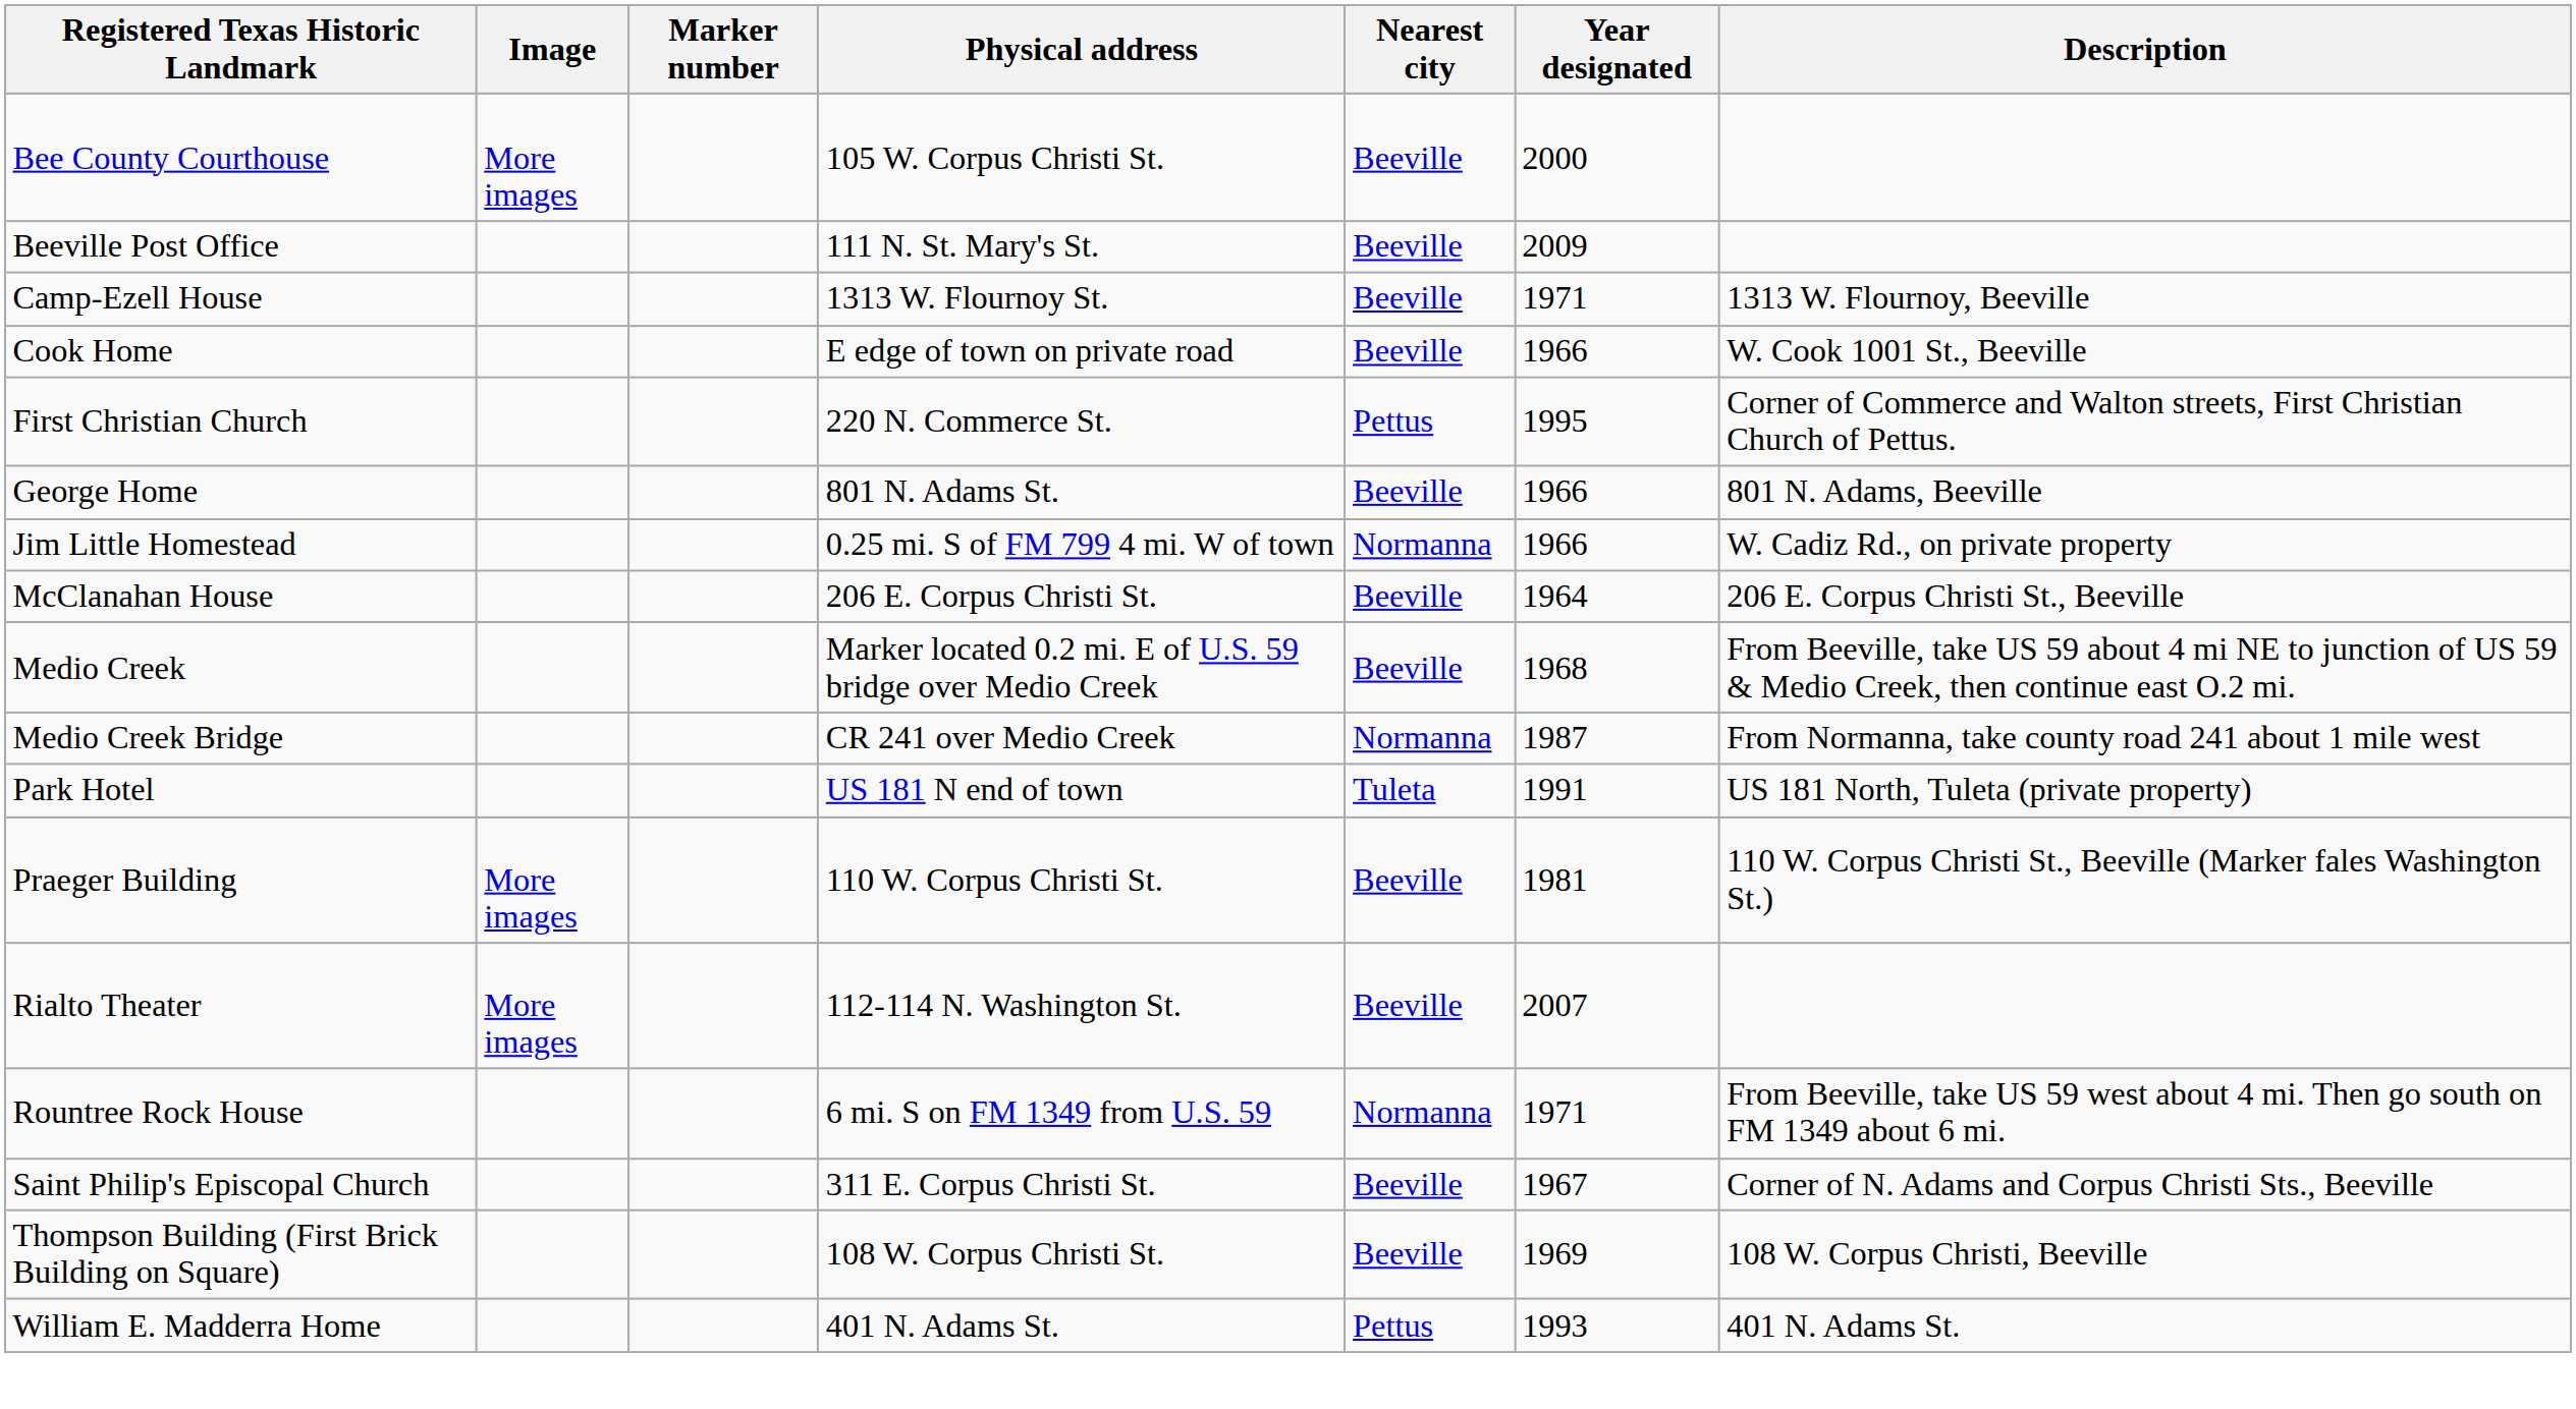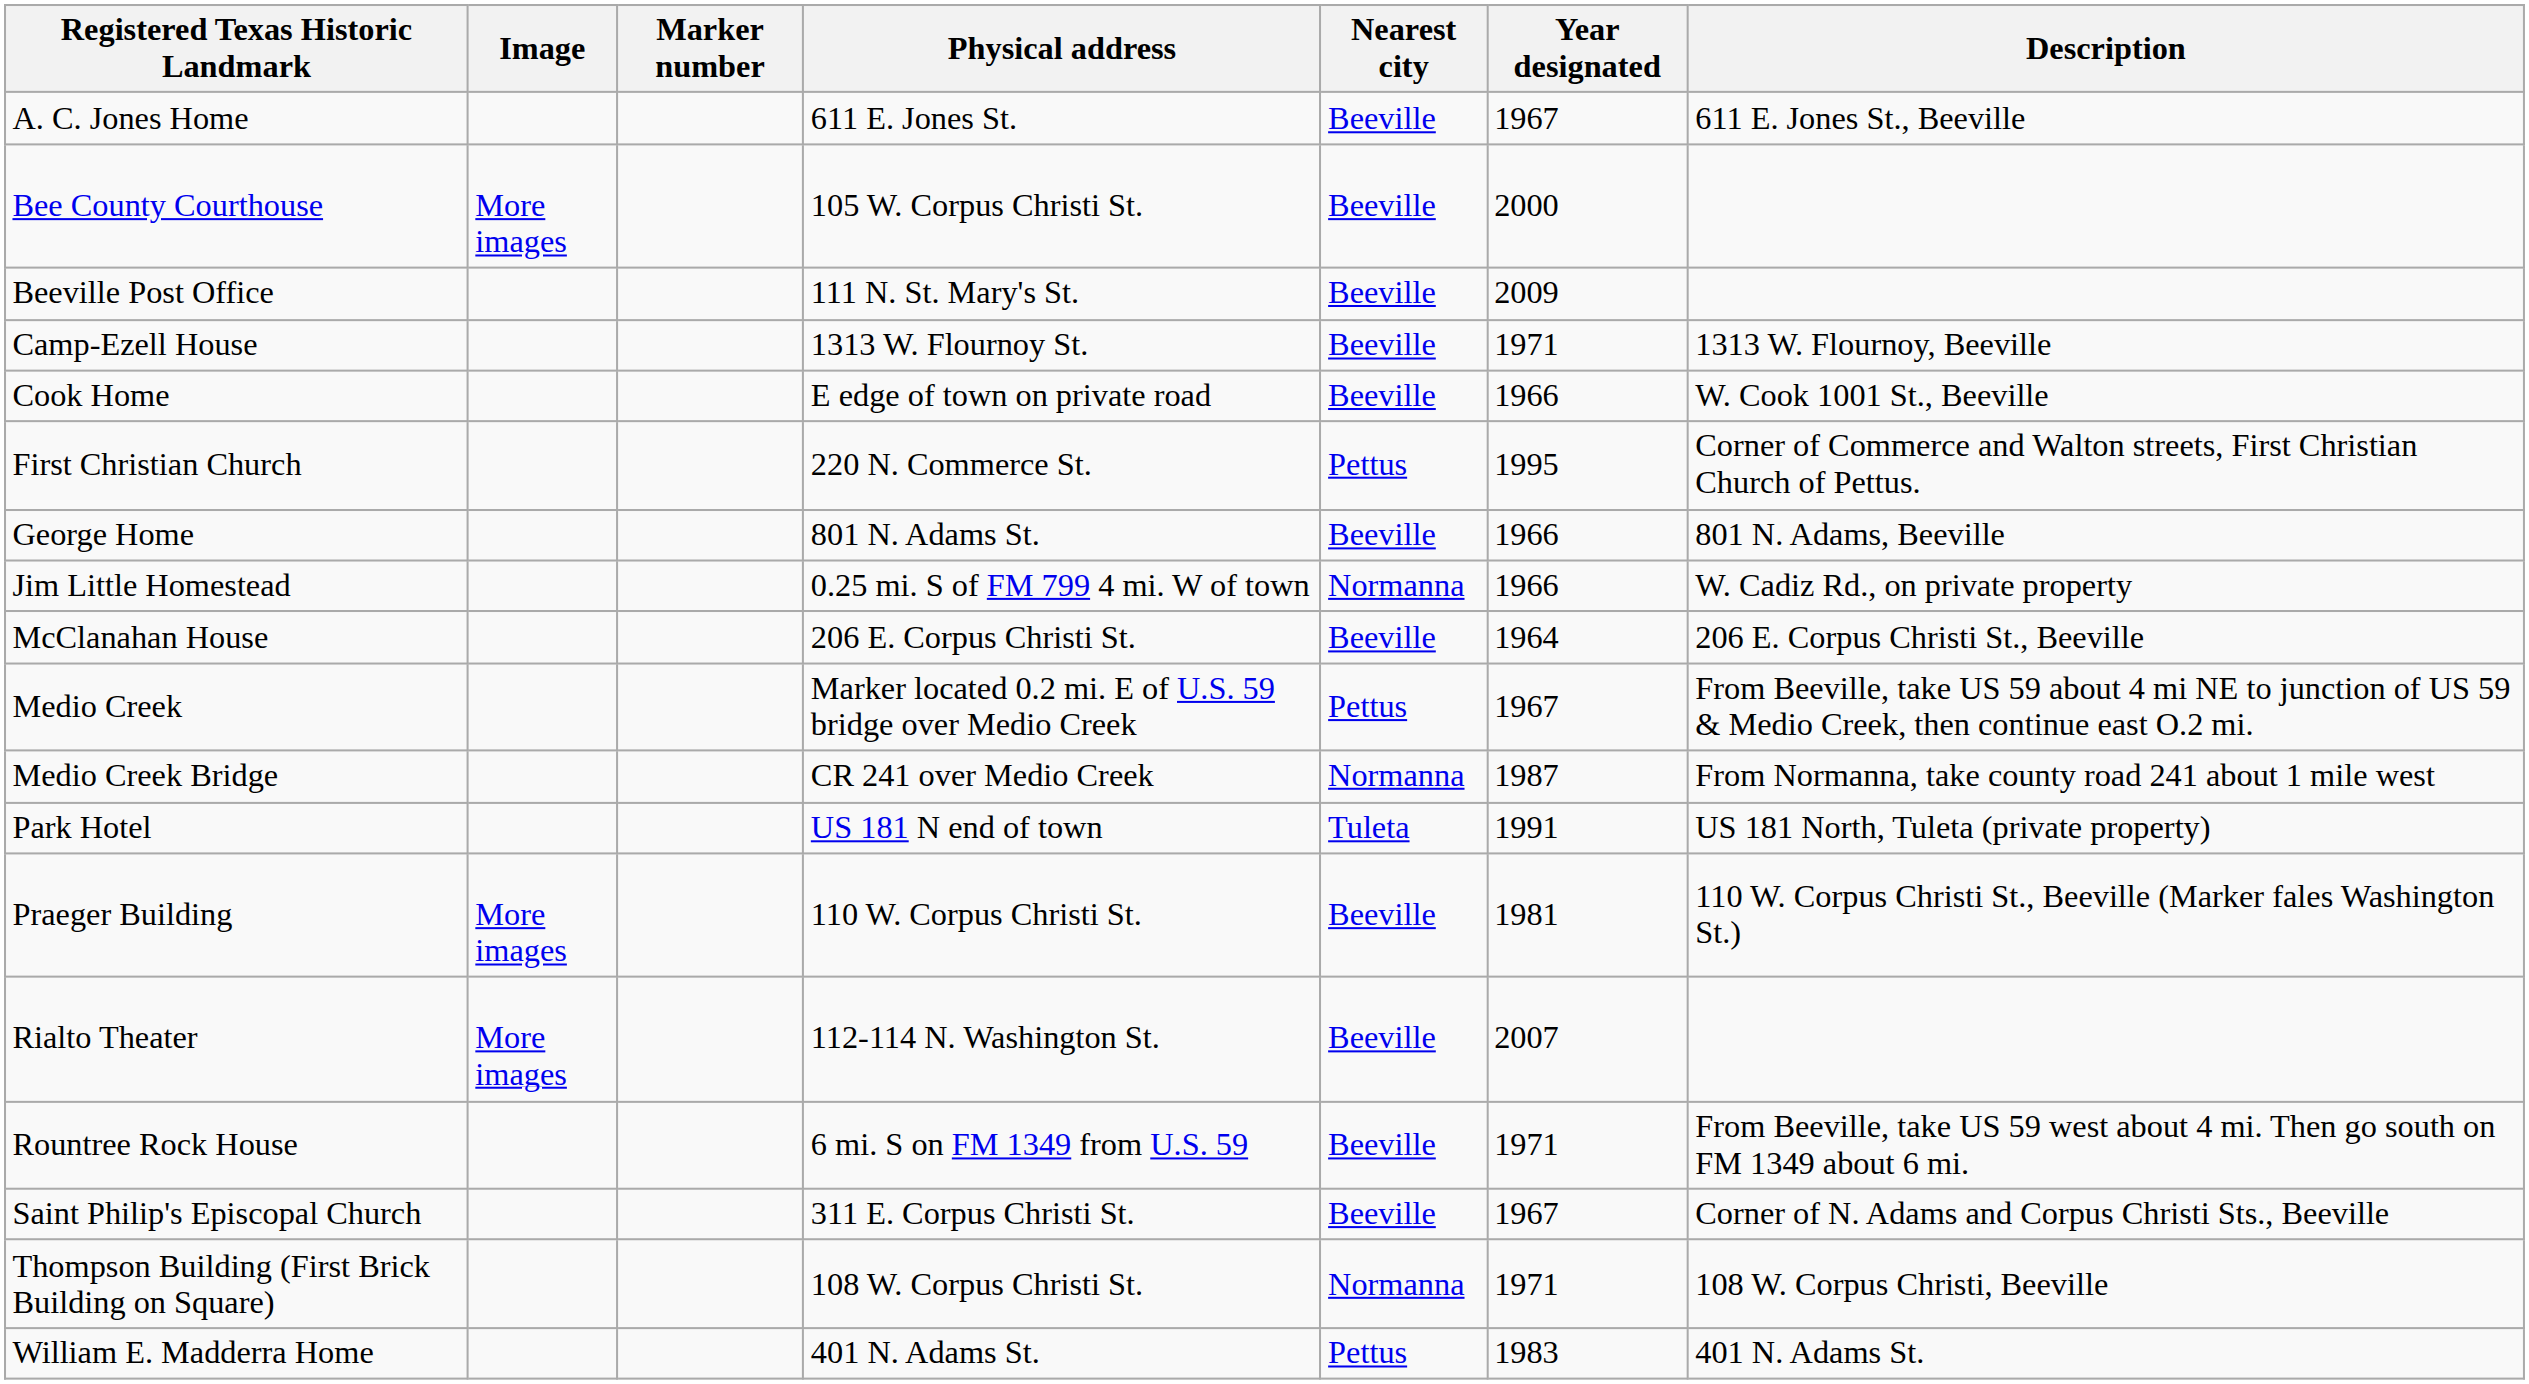+ row: A. C. Jones Home | 611 E. Jones St. | Beeville | 1967 | 611 E. Jones St., Beeville
Medio Creek | Nearest city: Beeville -> Pettus
Medio Creek | Year designated: 1968 -> 1967
Rountree Rock House | Nearest city: Normanna -> Beeville
Thompson Building (First Brick Building on Square) | Nearest city: Beeville -> Normanna
Thompson Building (First Brick Building on Square) | Year designated: 1969 -> 1971
William E. Madderra Home | Year designated: 1993 -> 1983
